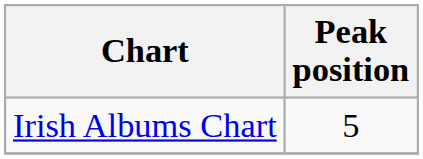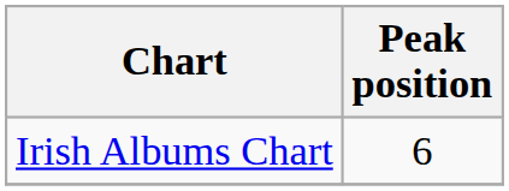Irish Albums Chart | Peak position: 5 -> 6
